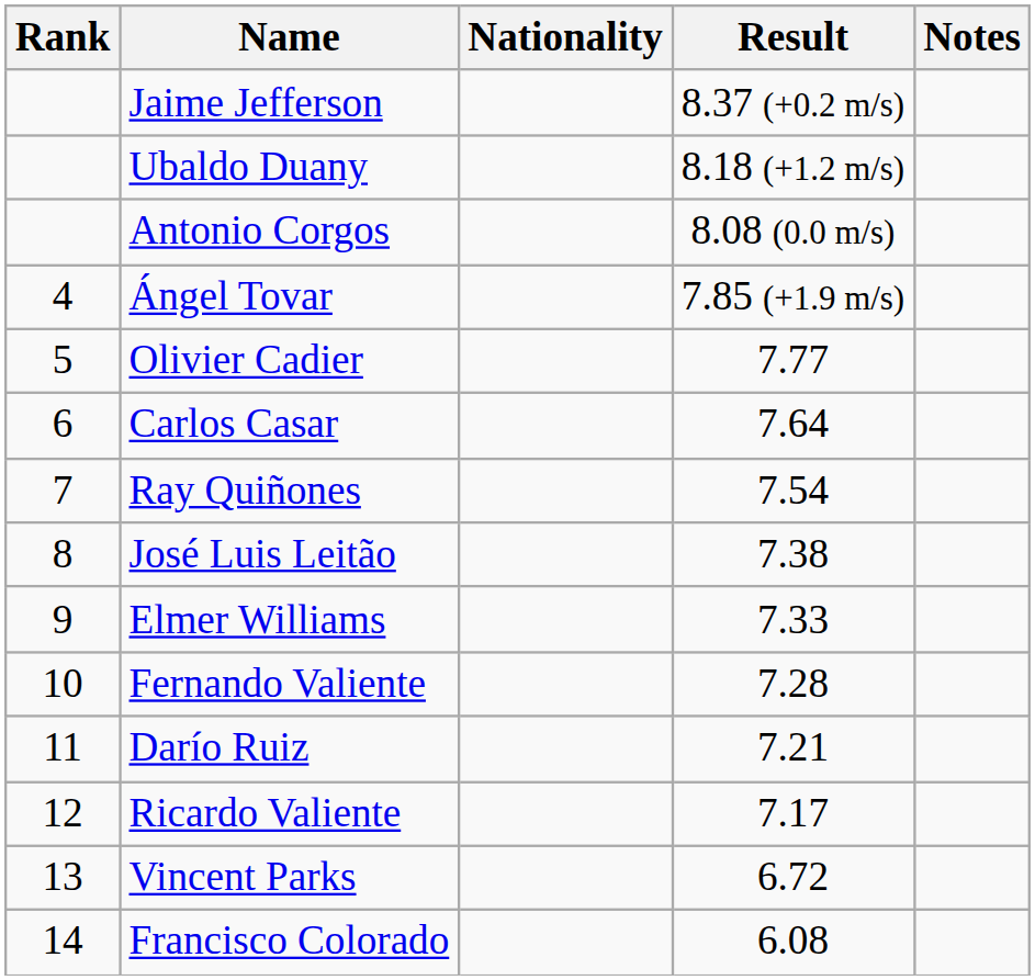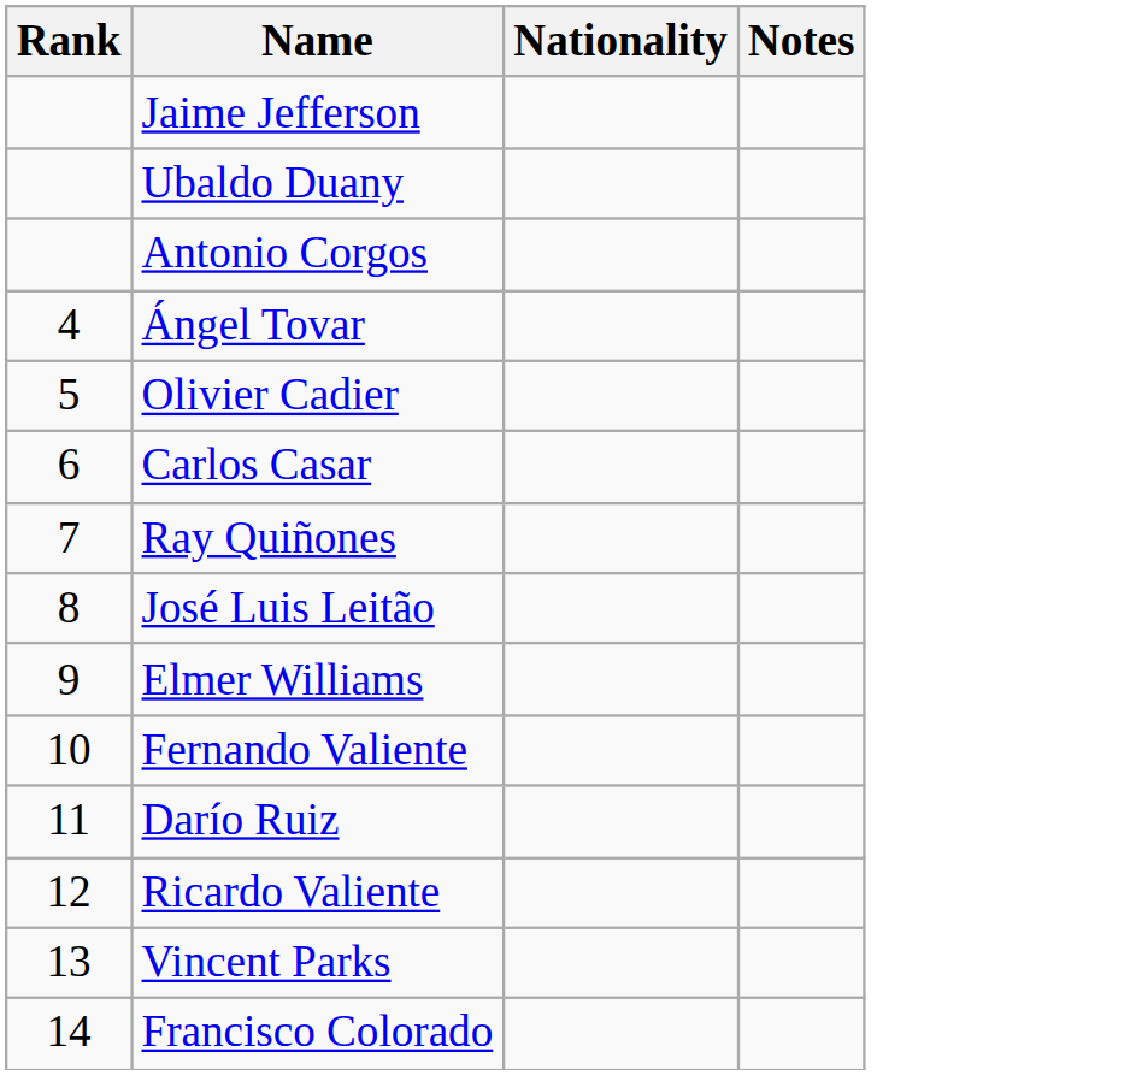- column: Result | 8.37 (+0.2 m/s) | 8.18 (+1.2 m/s) | 8.08 (0.0 m/s) | 7.85 (+1.9 m/s) | 7.77 | 7.64 | 7.54 | 7.38 | 7.33 | 7.28 | 7.21 | 7.17 | 6.72 | 6.08
